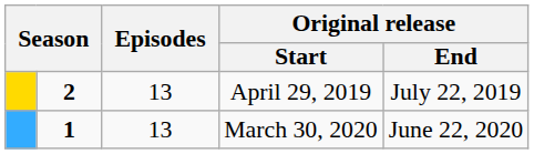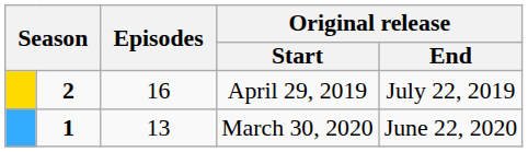April 29, 2019 | Episodes: 13 -> 16
